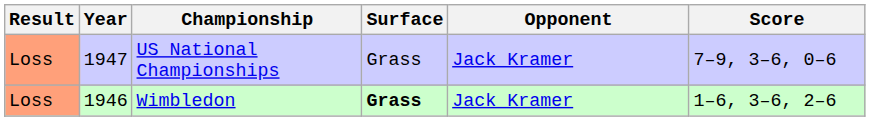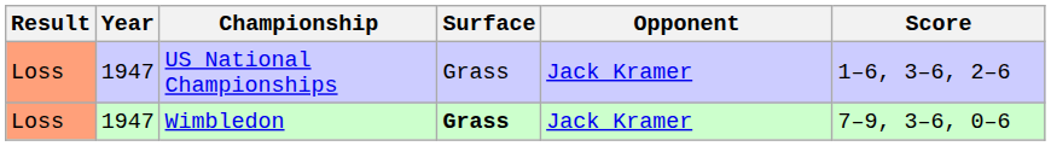US National Championships | Score: 7–9, 3–6, 0–6 -> 1–6, 3–6, 2–6
Wimbledon | Year: 1946 -> 1947
Wimbledon | Score: 1–6, 3–6, 2–6 -> 7–9, 3–6, 0–6
